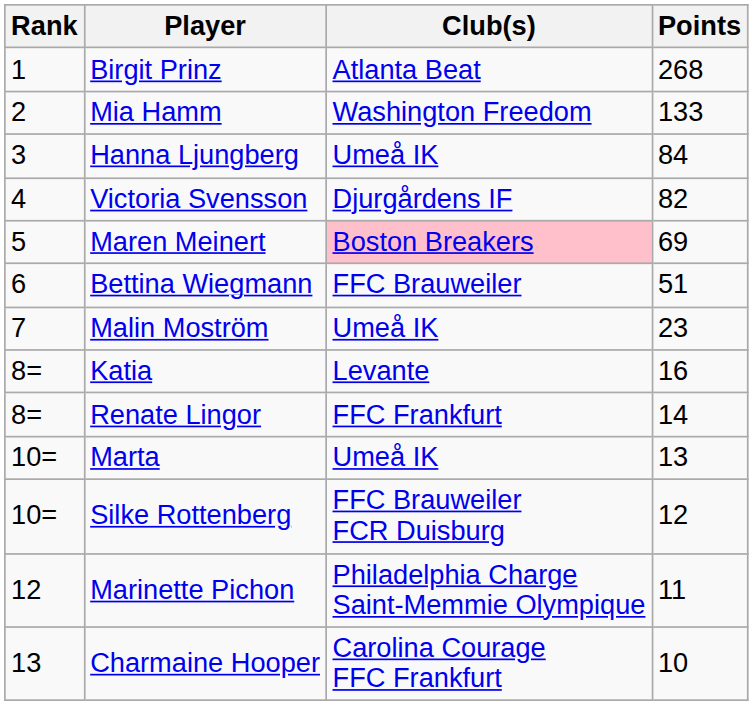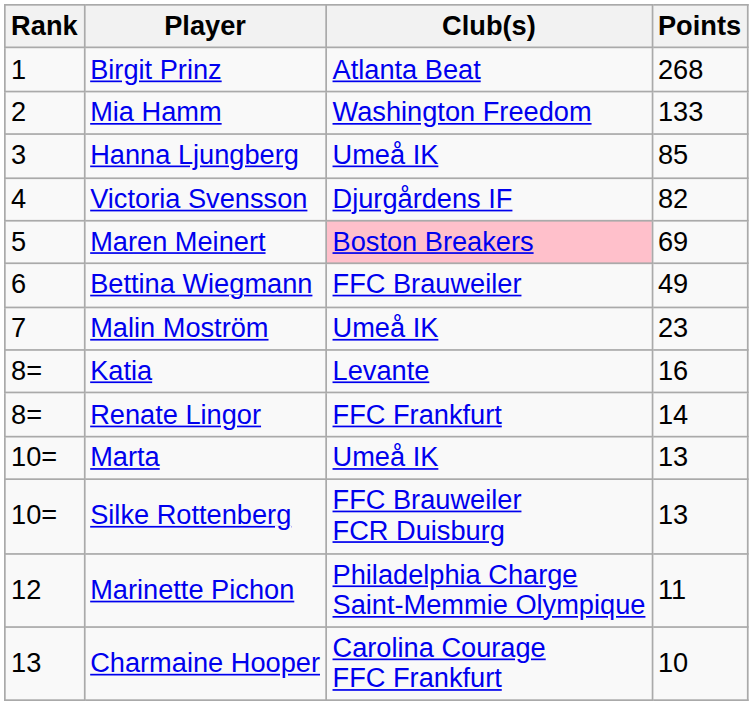Hanna Ljungberg | Points: 84 -> 85
Bettina Wiegmann | Points: 51 -> 49
Silke Rottenberg | Points: 12 -> 13
